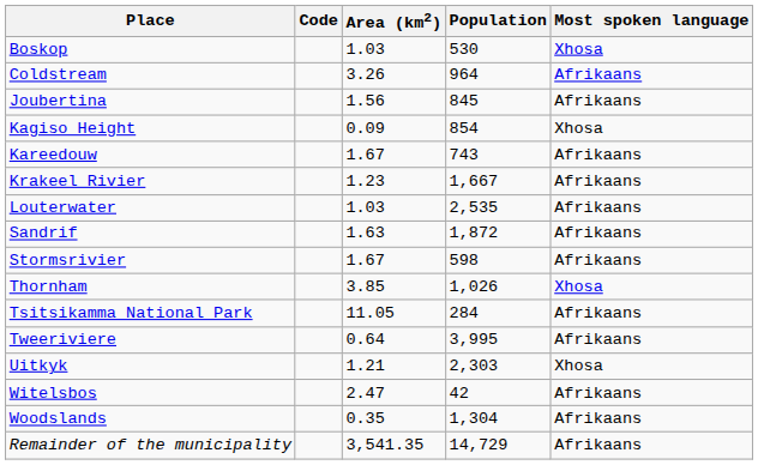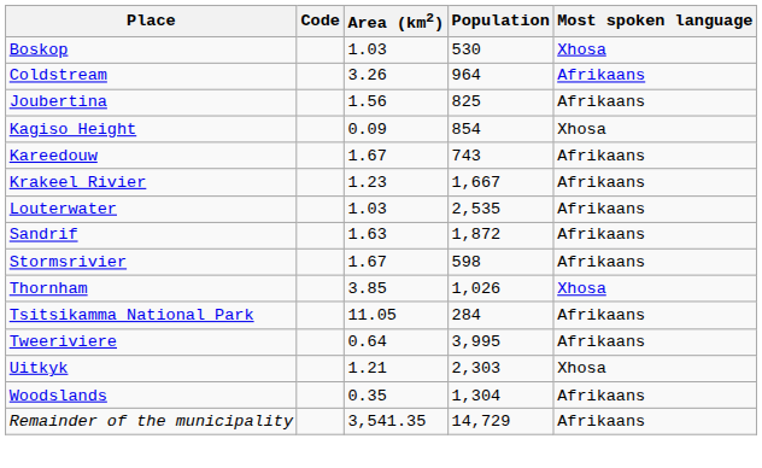Joubertina | Population: 845 -> 825
- row: Witelsbos | 2.47 | 42 | Afrikaans
